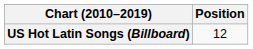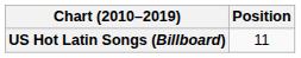US Hot Latin Songs (Billboard) | Position: 12 -> 11
